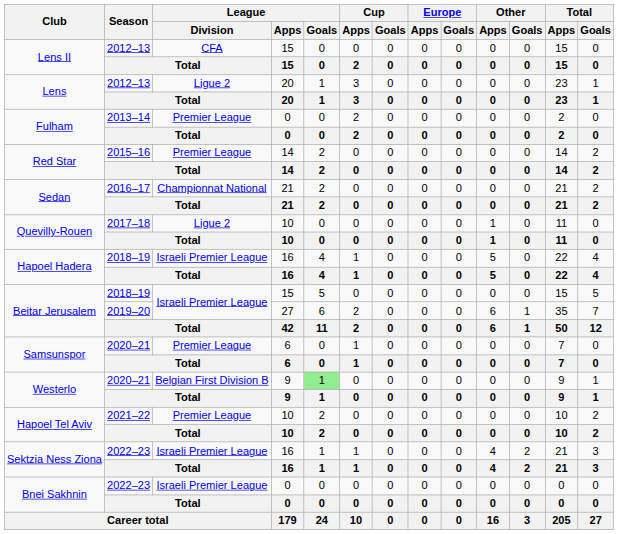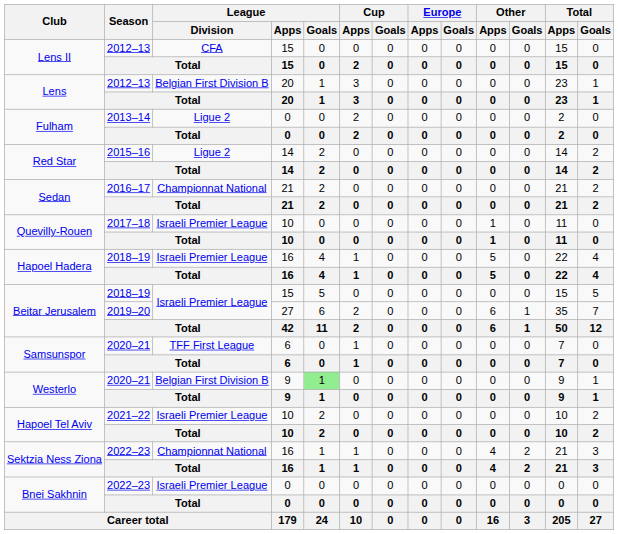Lens / 2012–13 | League / Division: Ligue 2 -> Belgian First Division B
Fulham / 2013–14 | League / Division: Premier League -> Ligue 2
Red Star / 2015–16 | League / Division: Premier League -> Ligue 2
Quevilly-Rouen / 2017–18 | League / Division: Ligue 2 -> Israeli Premier League
Samsunspor / 2020–21 | League / Division: Premier League -> TFF First League
Hapoel Tel Aviv / 2021–22 | League / Division: Premier League -> Israeli Premier League
Sektzia Ness Ziona / 2022–23 | League / Division: Israeli Premier League -> Championnat National
